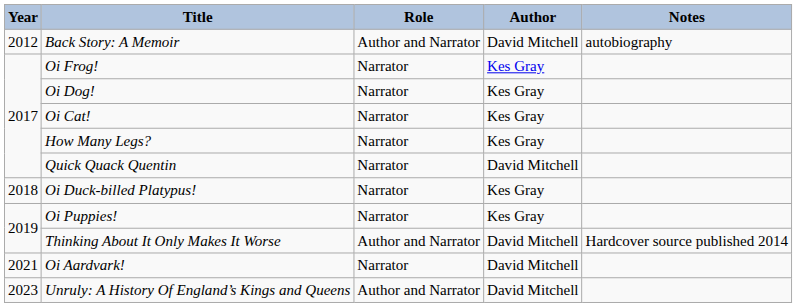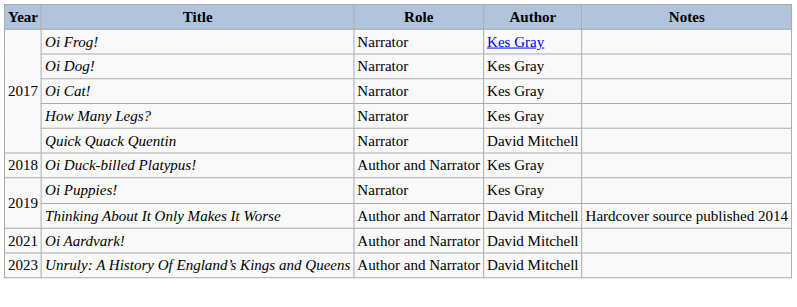- row: 2012 | Back Story: A Memoir | Author and Narrator | David Mitchell | autobiography
Oi Duck-billed Platypus! | Role: Narrator -> Author and Narrator
Oi Aardvark! | Role: Narrator -> Author and Narrator
